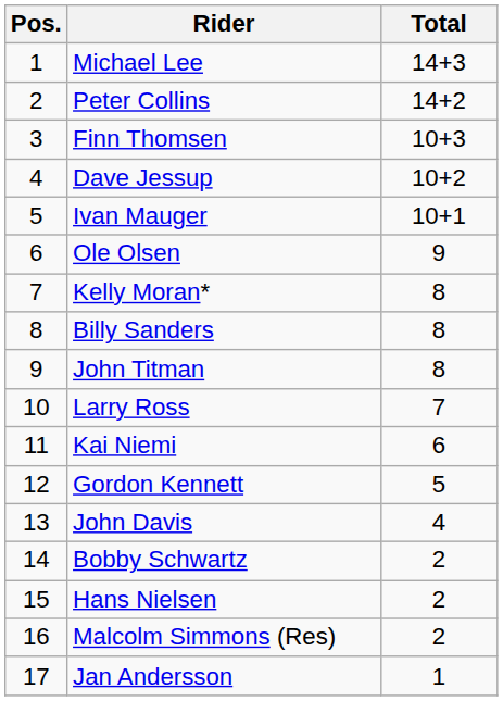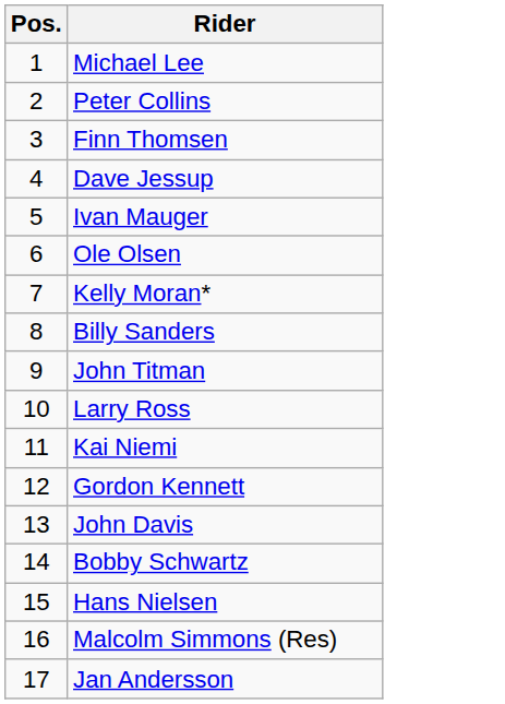- column: Total | 14+3 | 14+2 | 10+3 | 10+2 | 10+1 | 9 | 8 | 8 | 8 | 7 | 6 | 5 | 4 | 2 | 2 | 2 | 1
